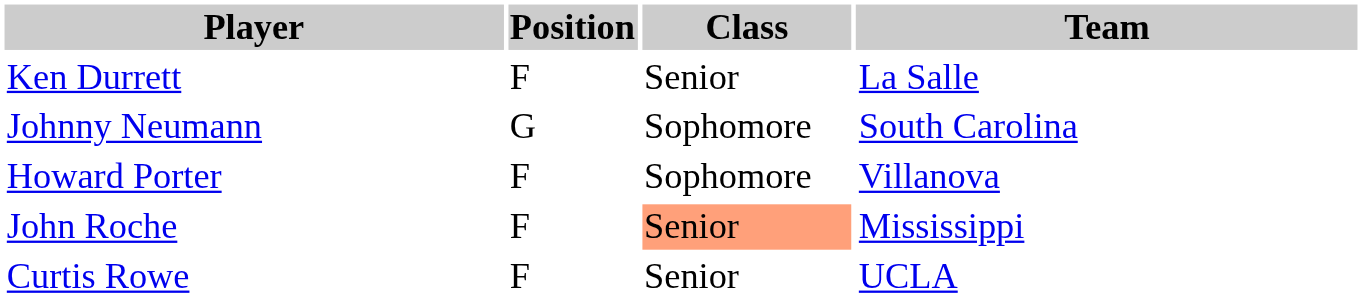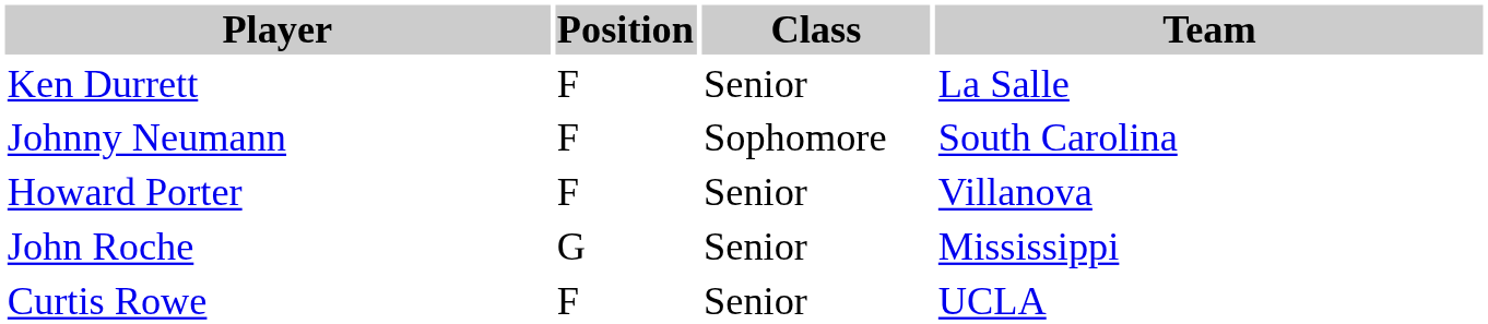Johnny Neumann | Position: G -> F
Howard Porter | Class: Sophomore -> Senior
John Roche | Position: F -> G
John Roche | Class: lightsalmon background -> no background
